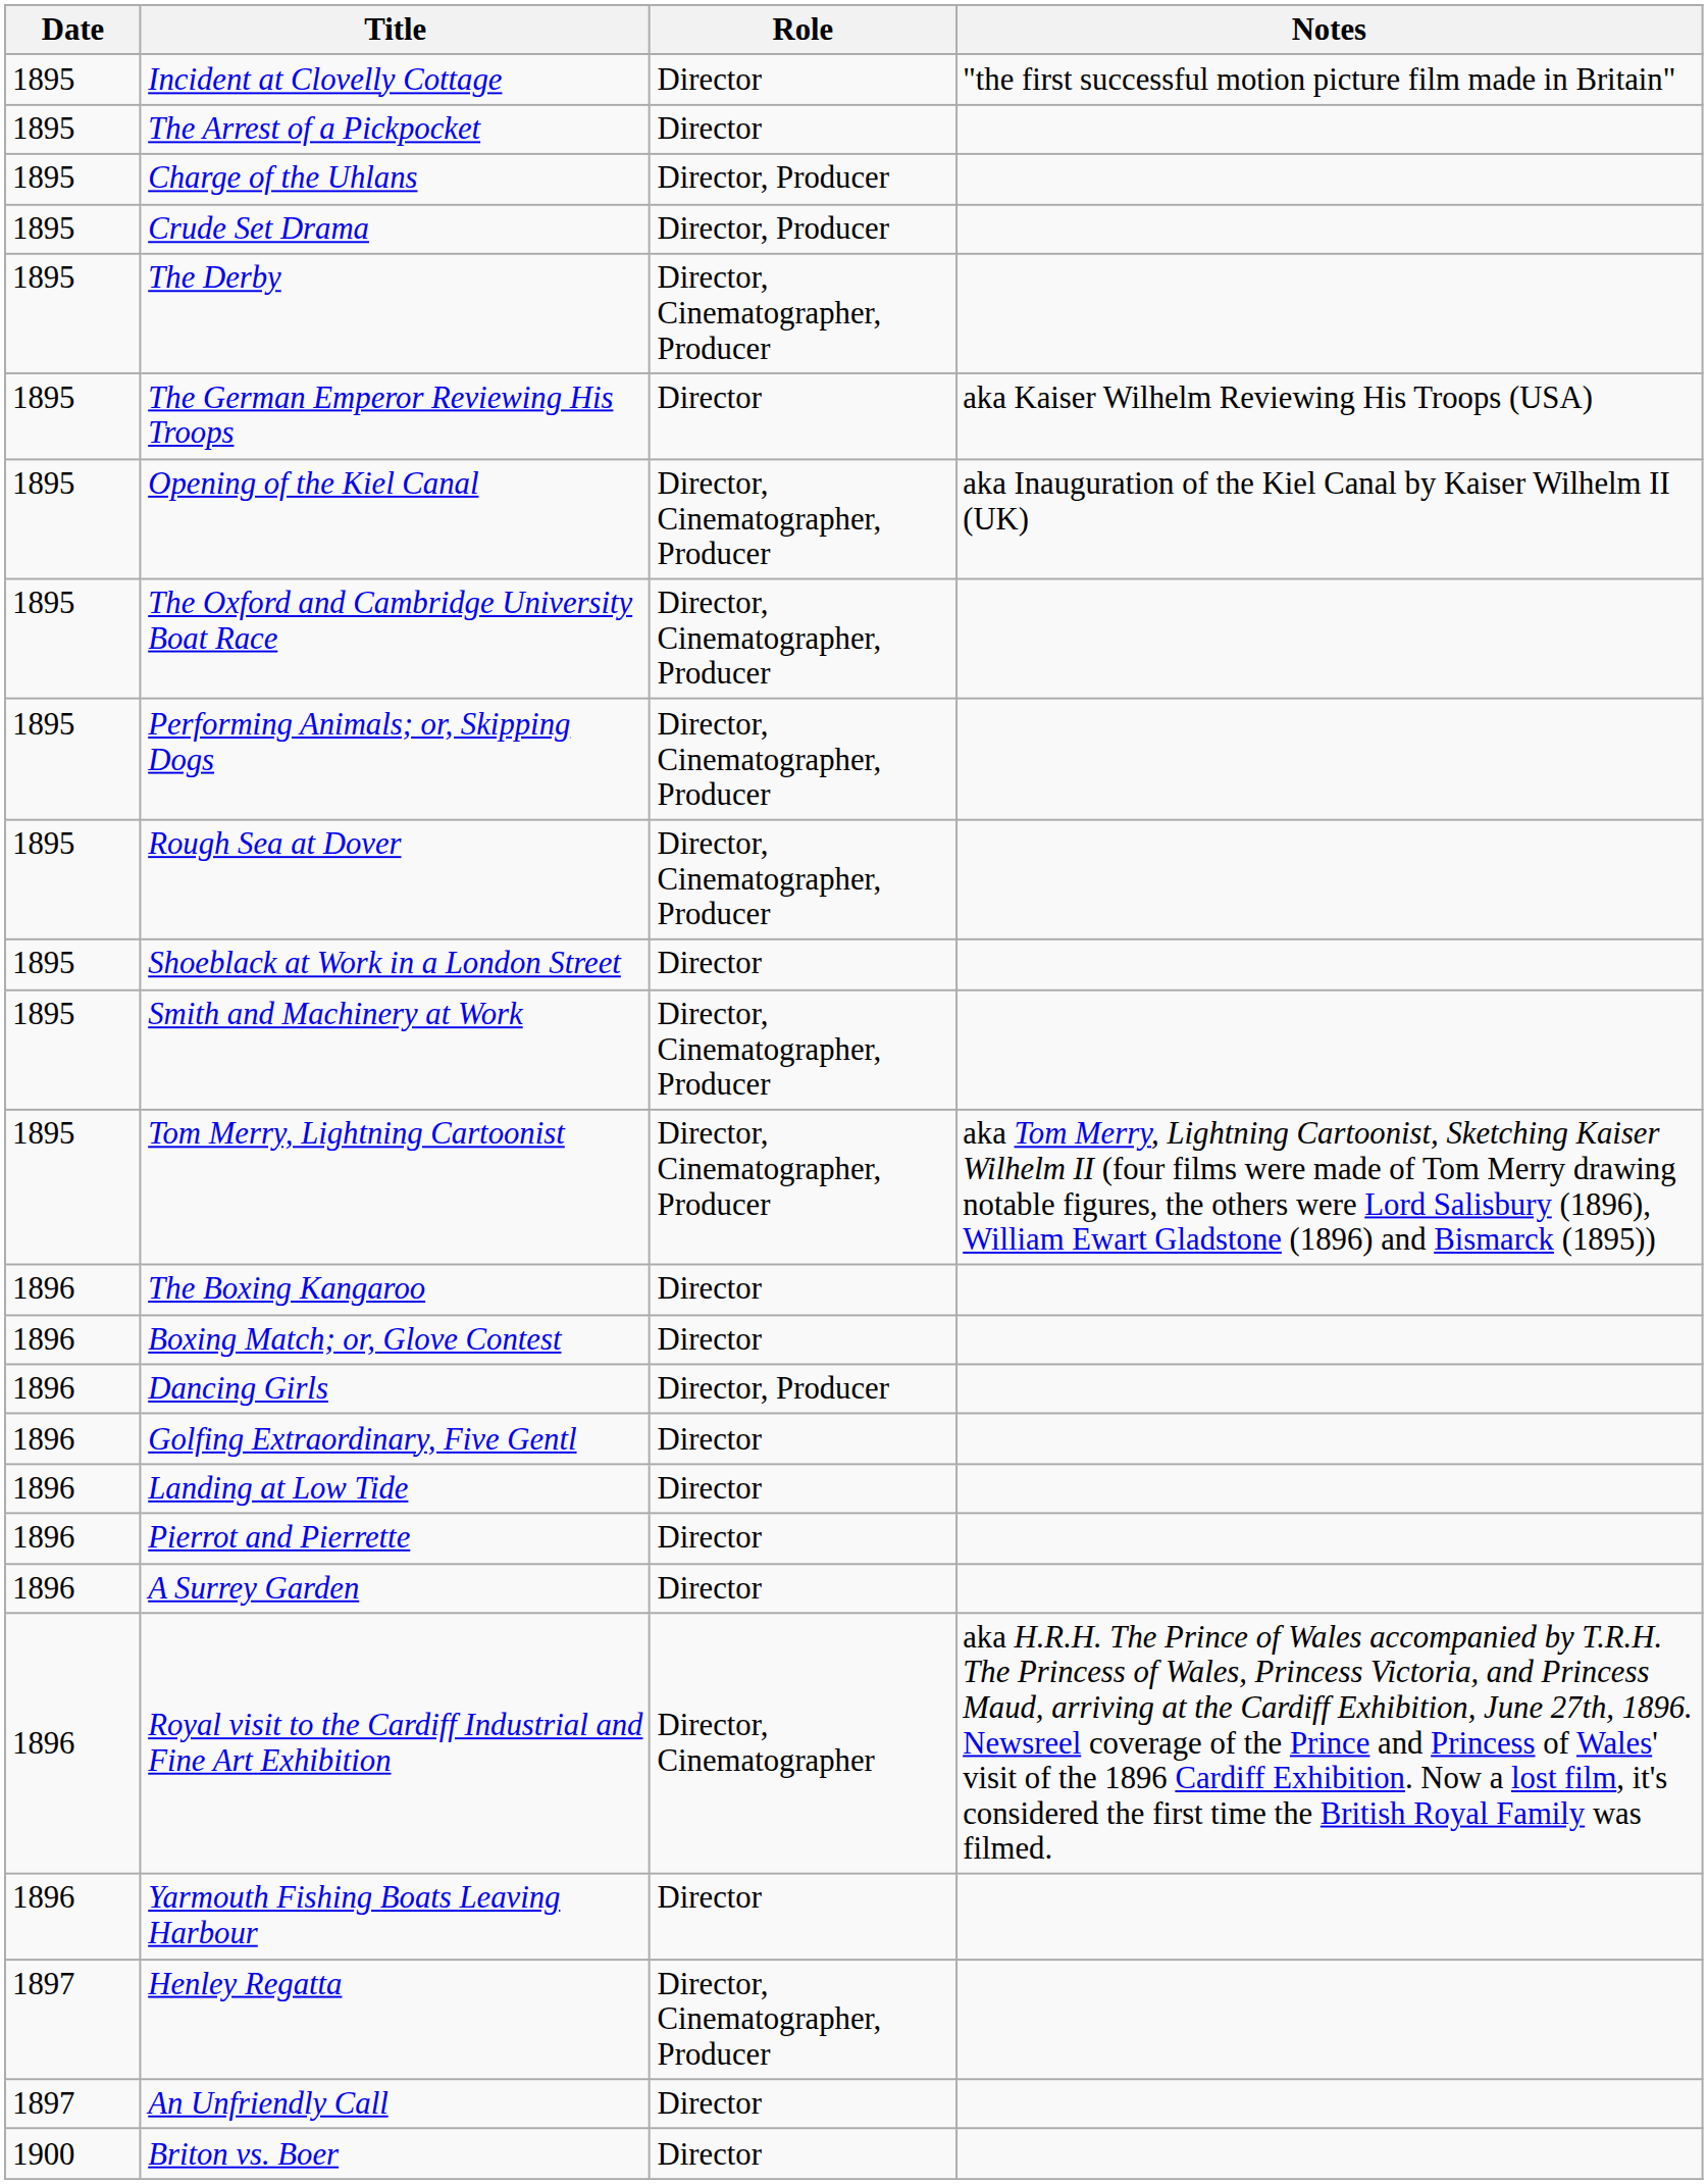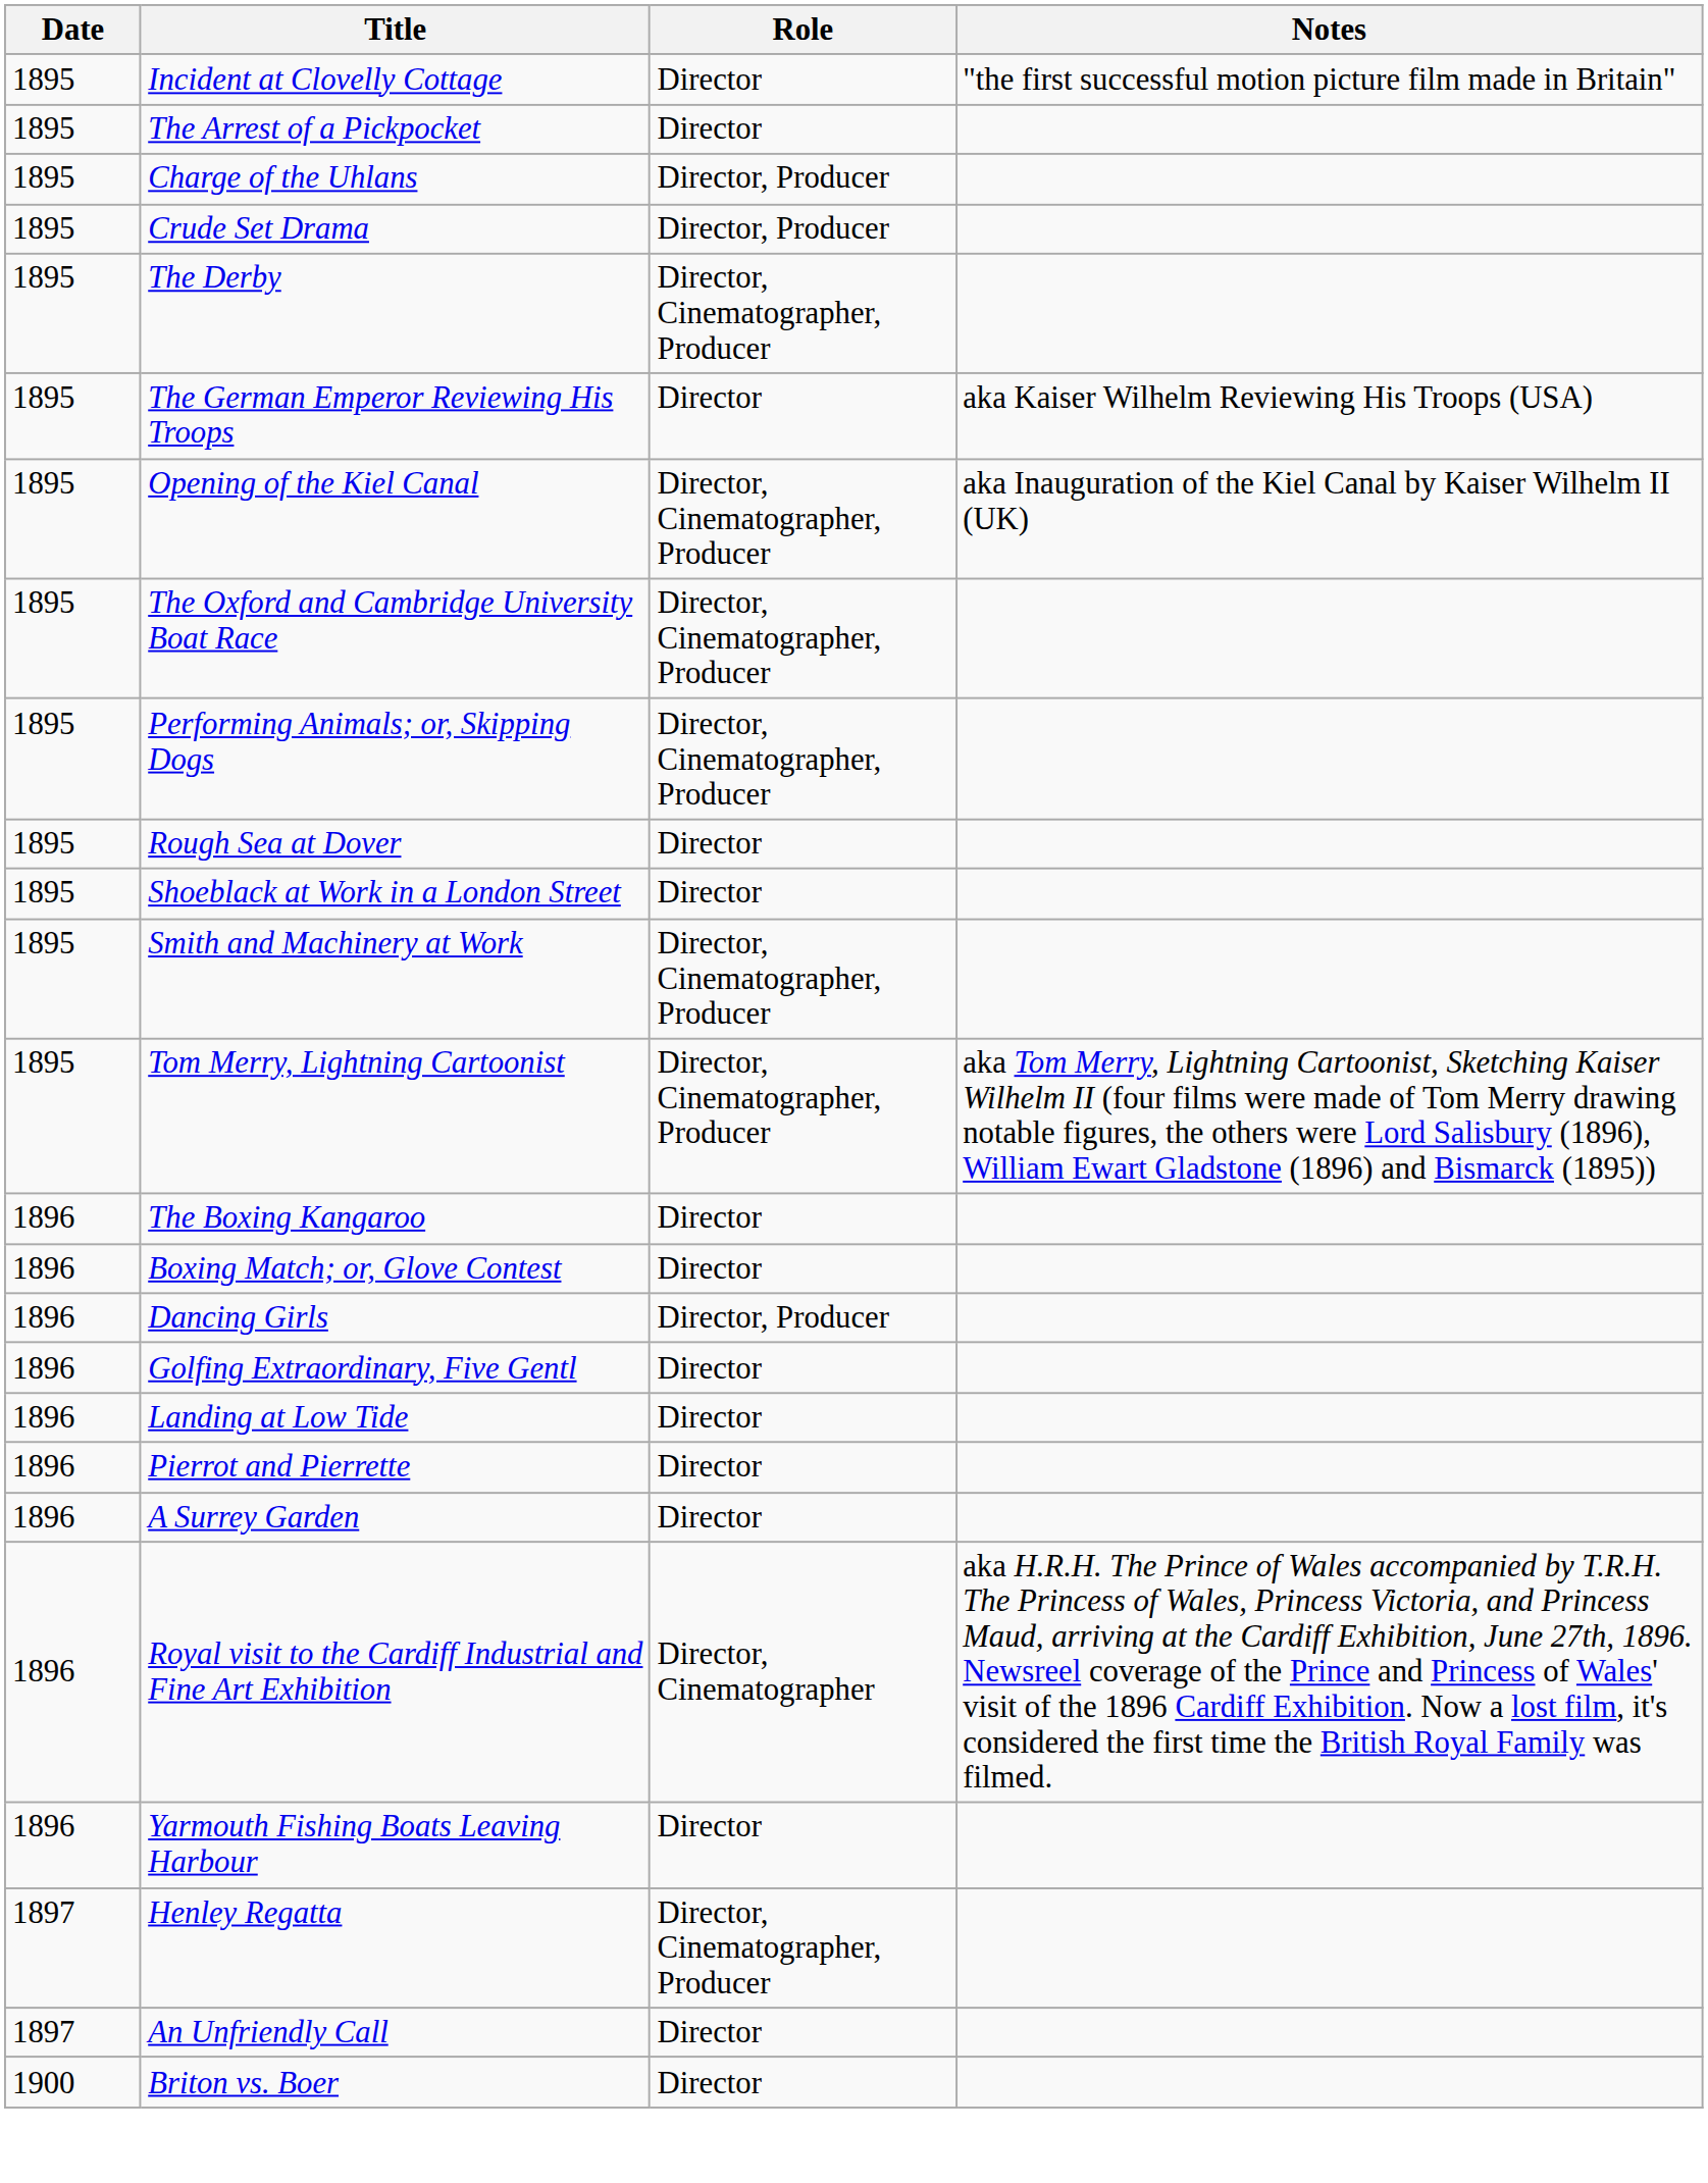Rough Sea at Dover | Role: Director, Cinematographer, Producer -> Director
